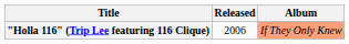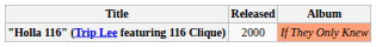"Holla 116" (Trip Lee featuring 116 Clique) | Released: 2006 -> 2000
